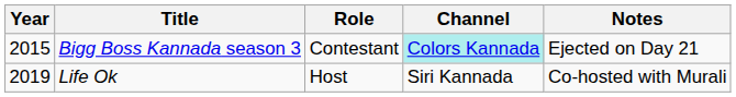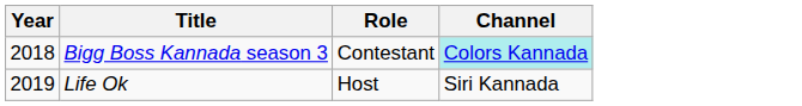- column: Notes | Ejected on Day 21 | Co-hosted with Murali
Bigg Boss Kannada season 3 | Year: 2015 -> 2018
